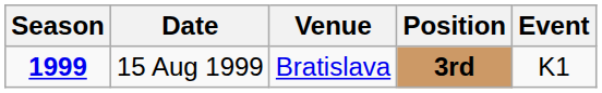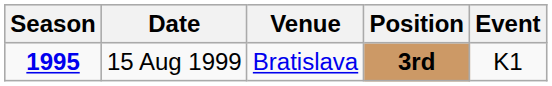15 Aug 1999 | Season: 1999 -> 1995
